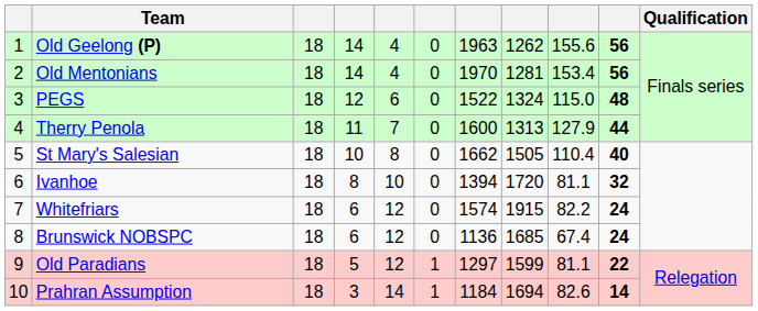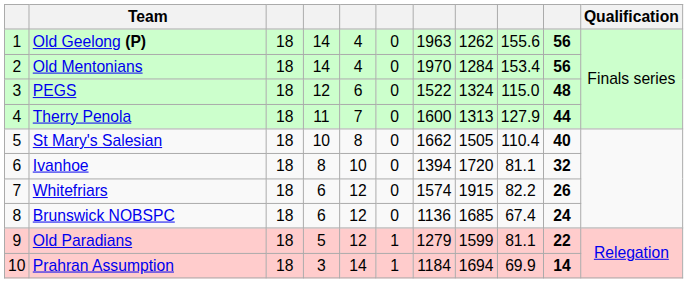Old Mentonians | column 8: 1281 -> 1284
Whitefriars | column 10: 24 -> 26
Old Paradians | column 7: 1297 -> 1279
Prahran Assumption | column 9: 82.6 -> 69.9
